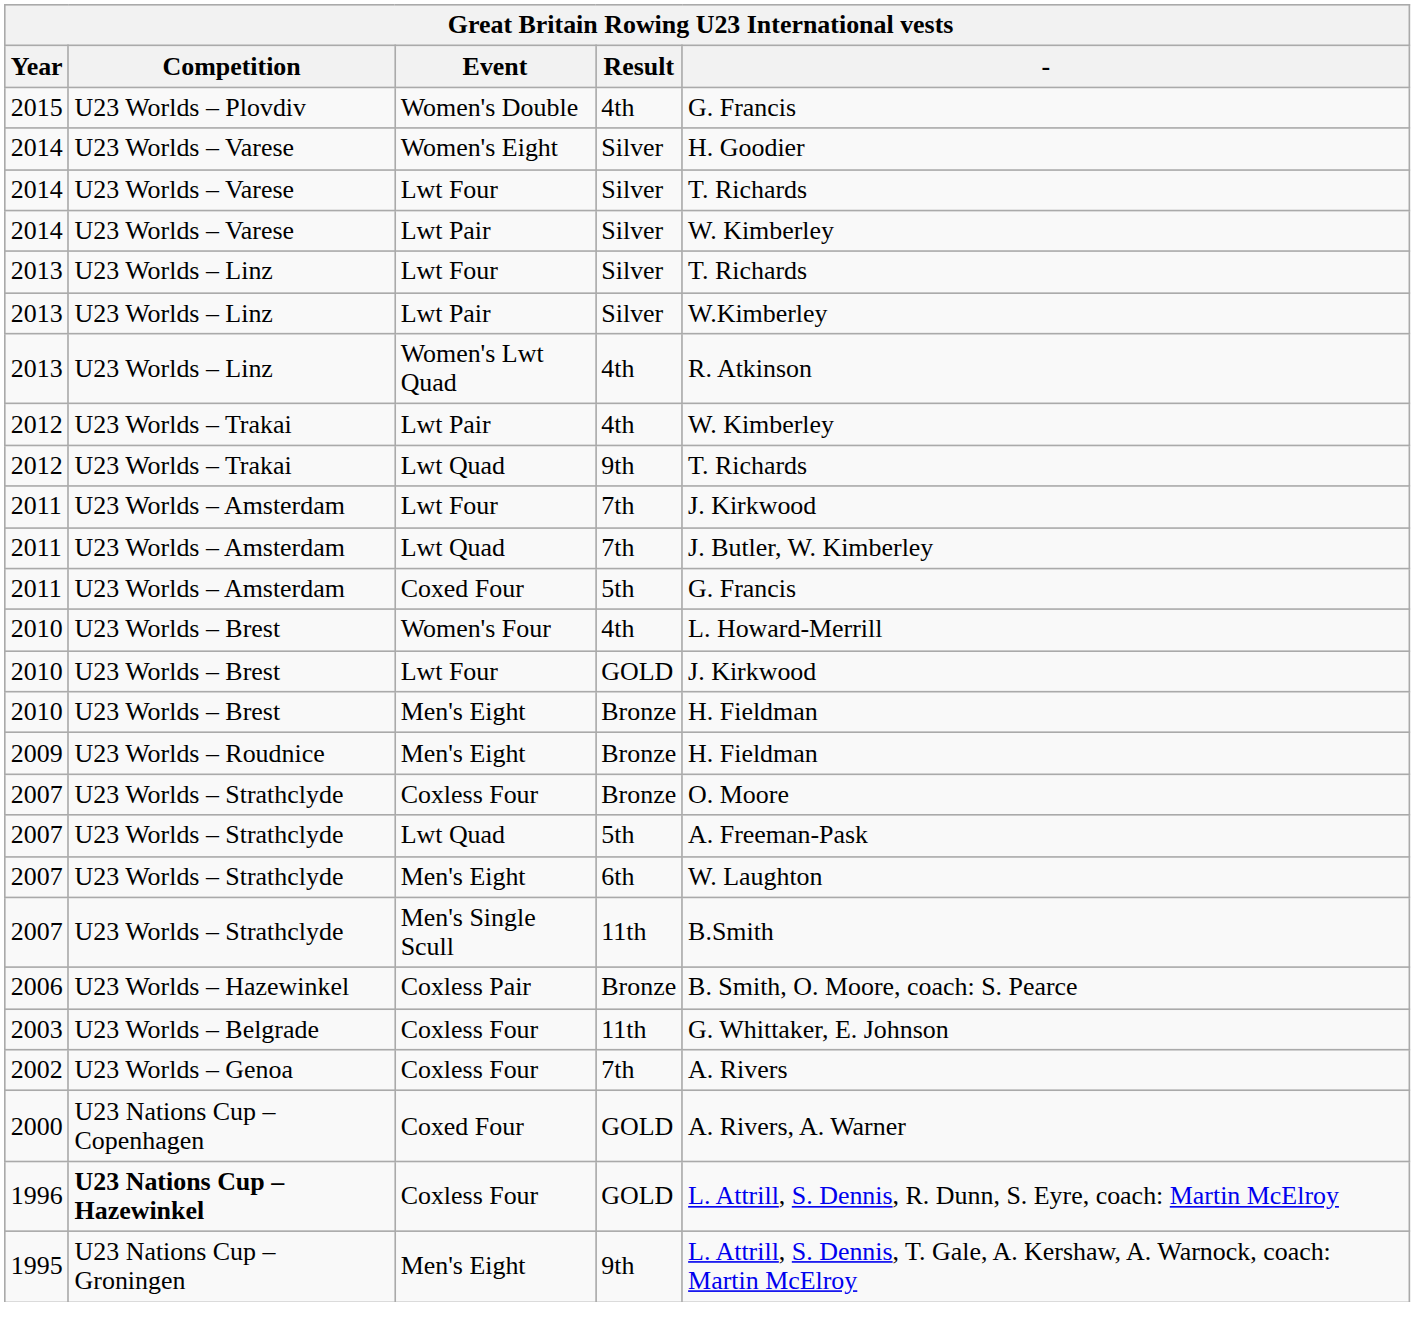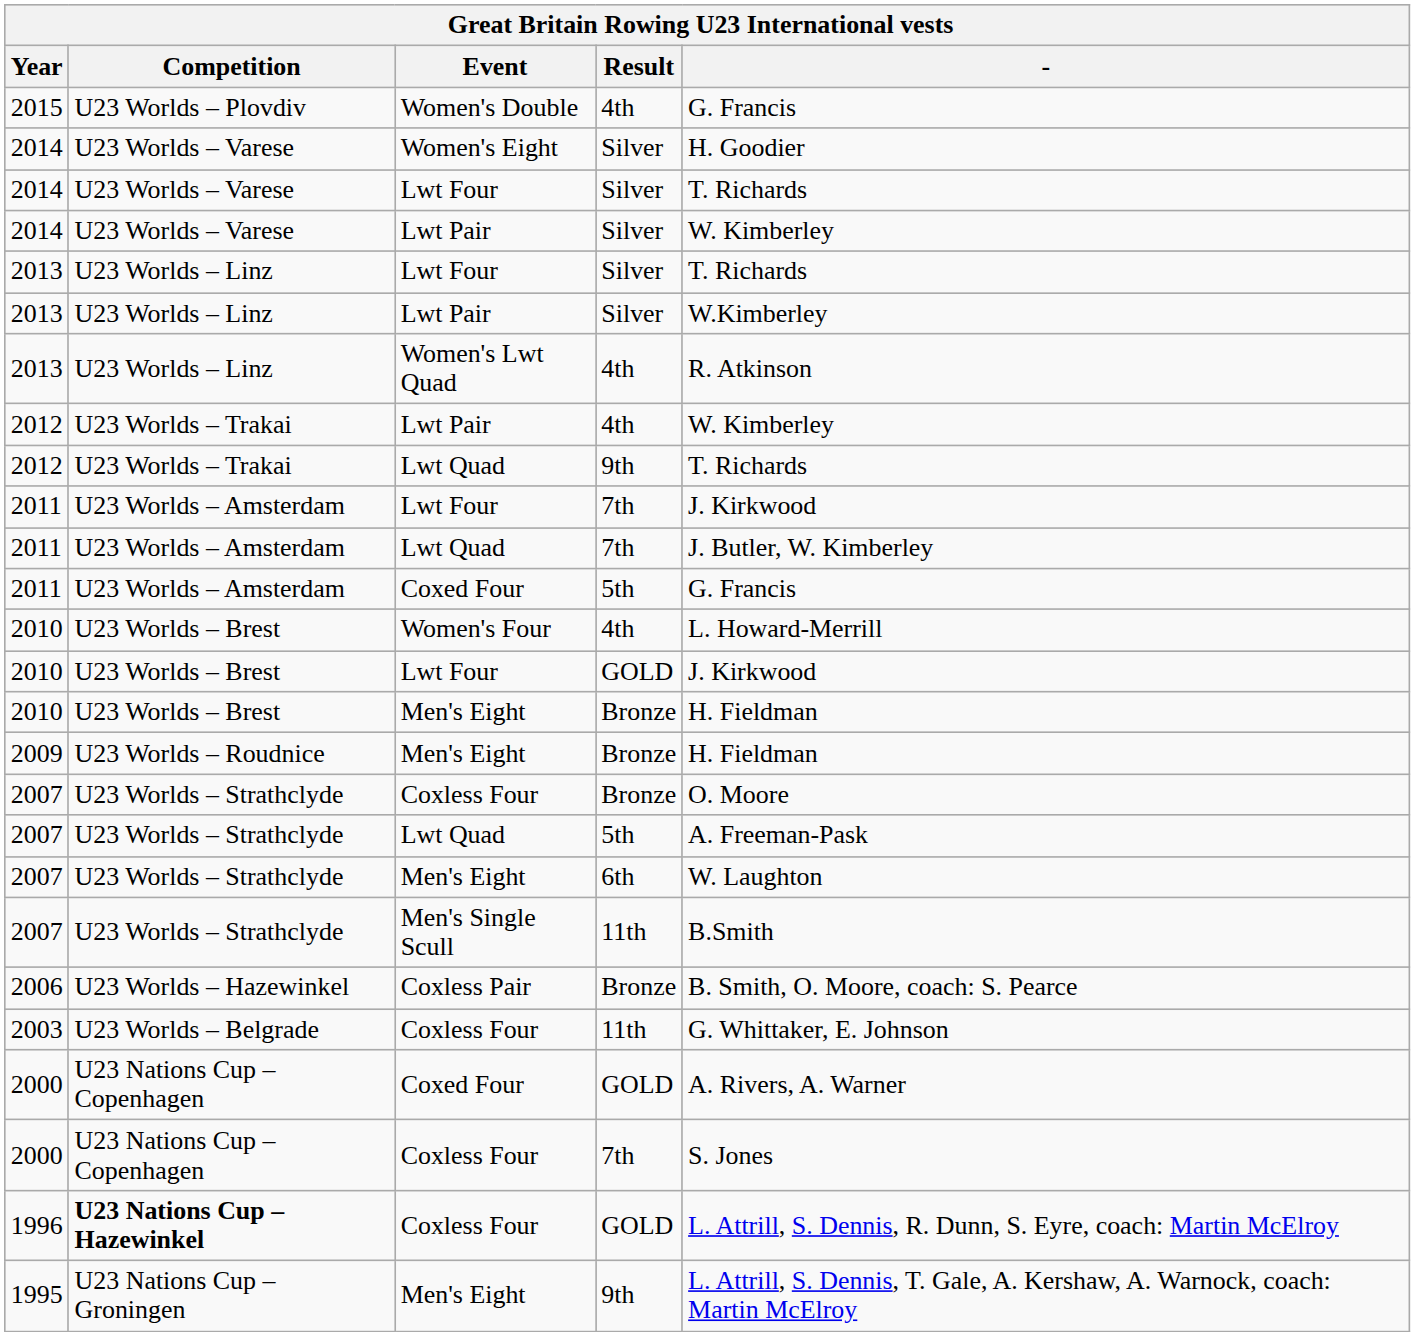- row: 2002 | U23 Worlds – Genoa | Coxless Four | 7th | A. Rivers
+ row: 2000 | U23 Nations Cup – Copenhagen | Coxless Four | 7th | S. Jones
